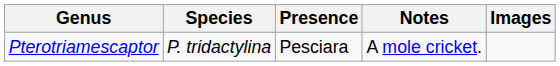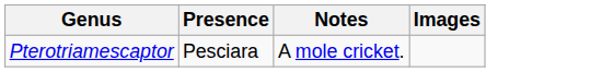- column: Species | P. tridactylina
